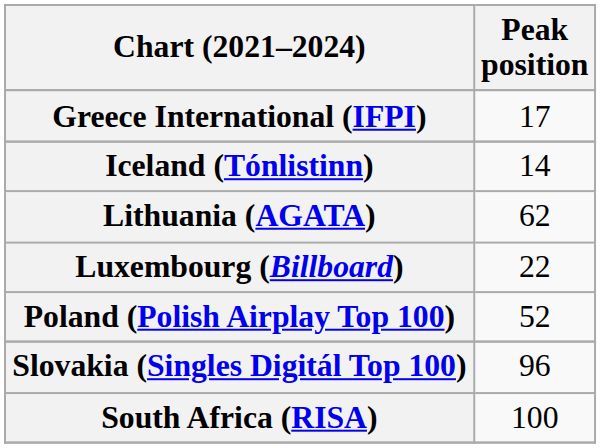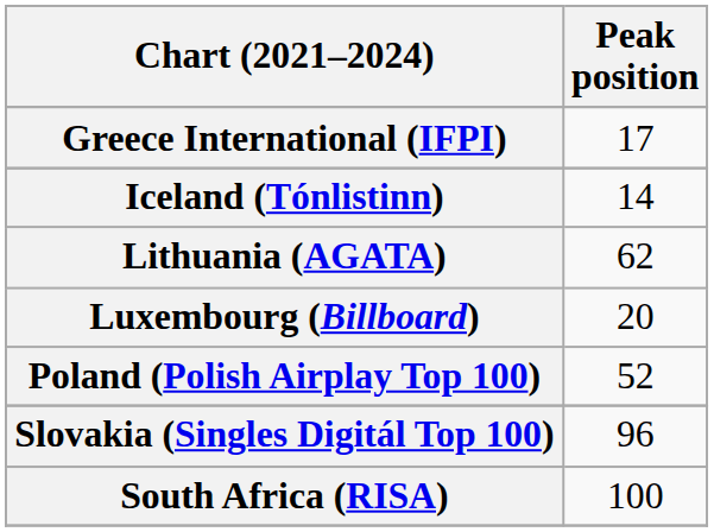Luxembourg (Billboard) | Peak position: 22 -> 20
